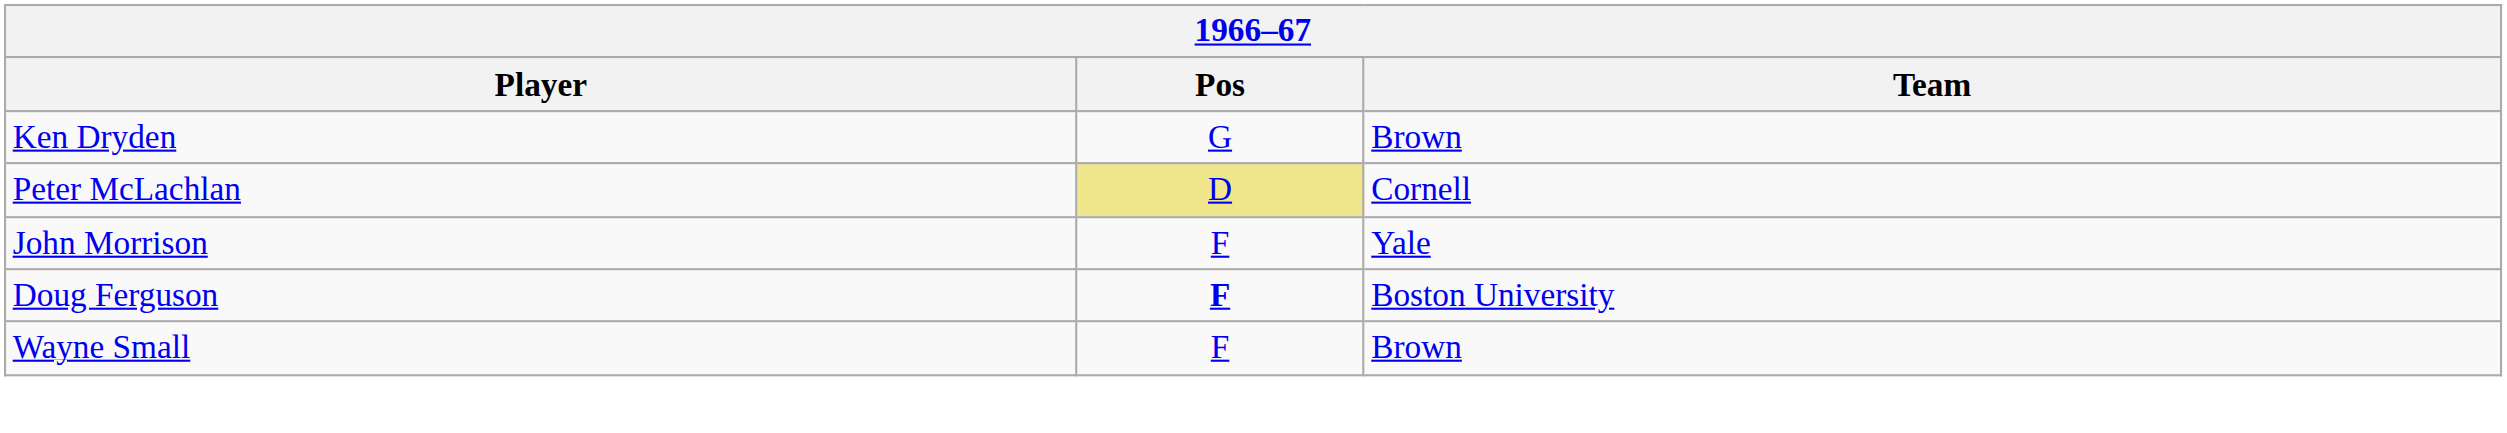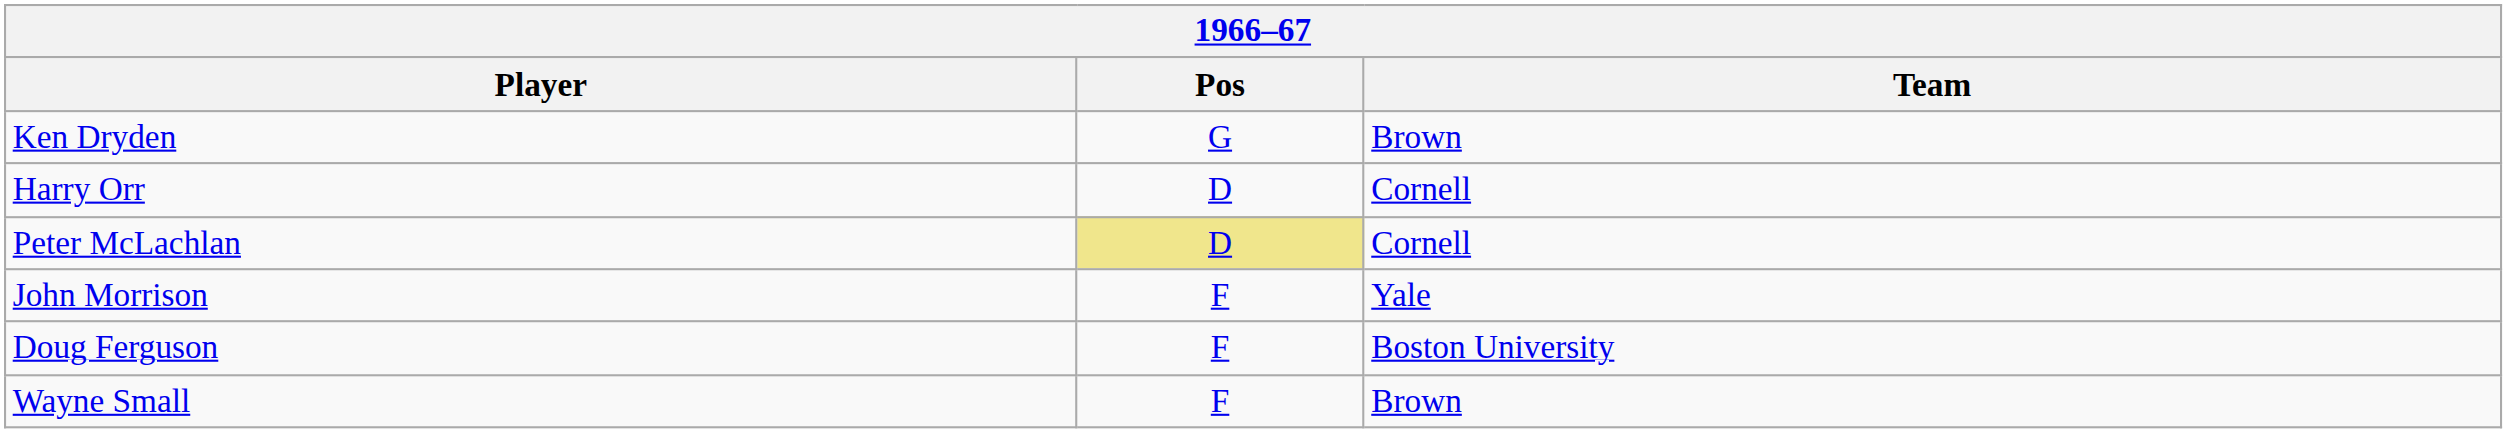+ row: Harry Orr | D | Cornell
Doug Ferguson | Pos: bold -> normal
